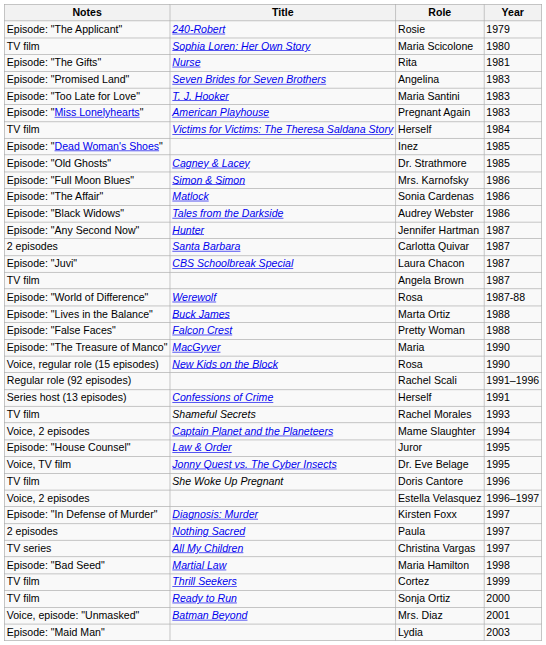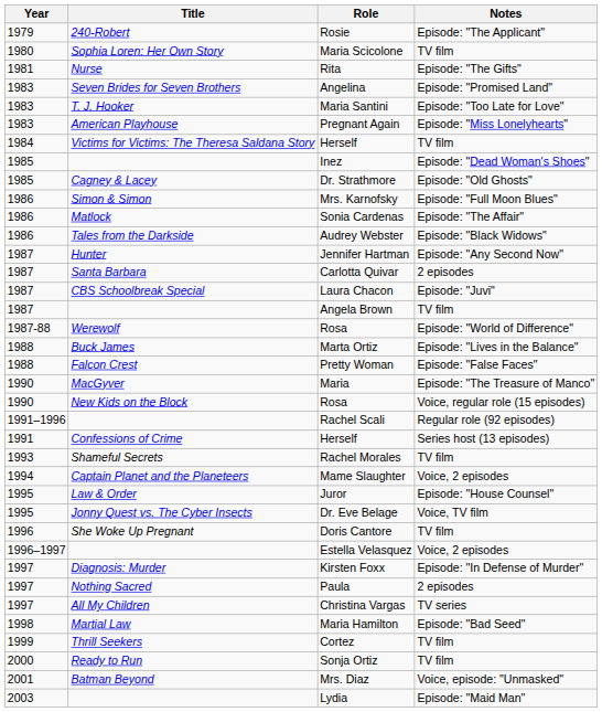columns swapped: Year <-> Notes
